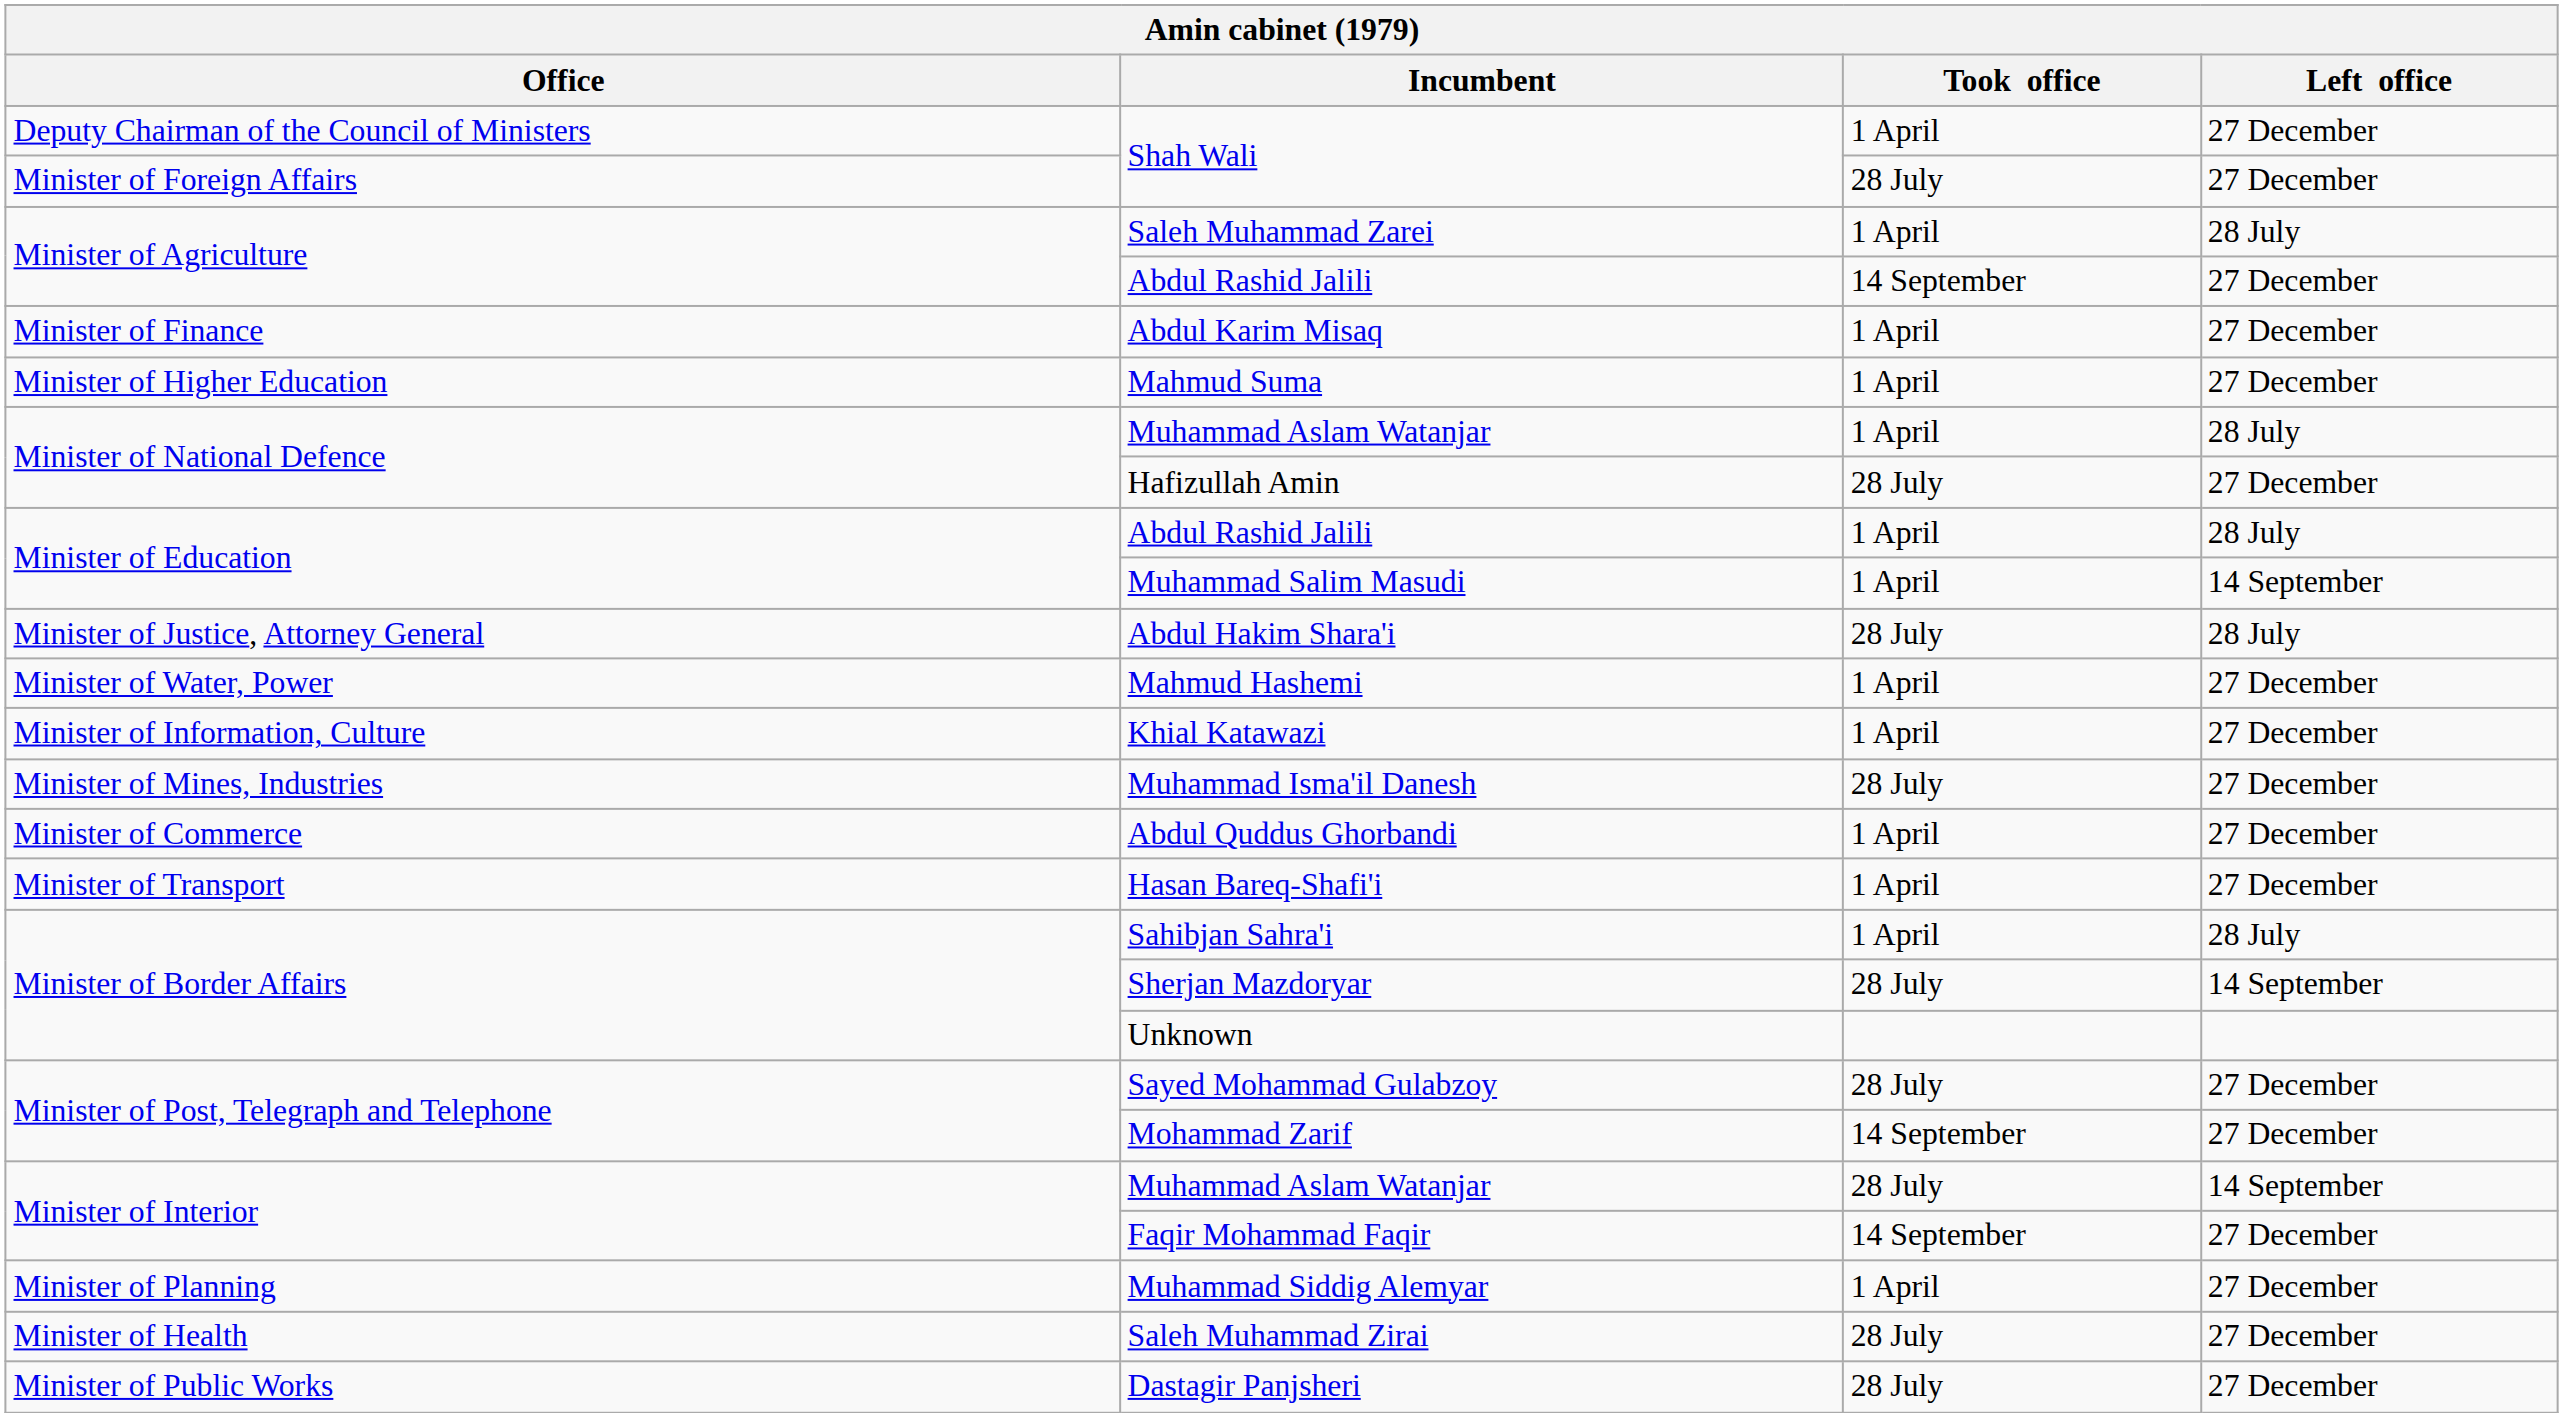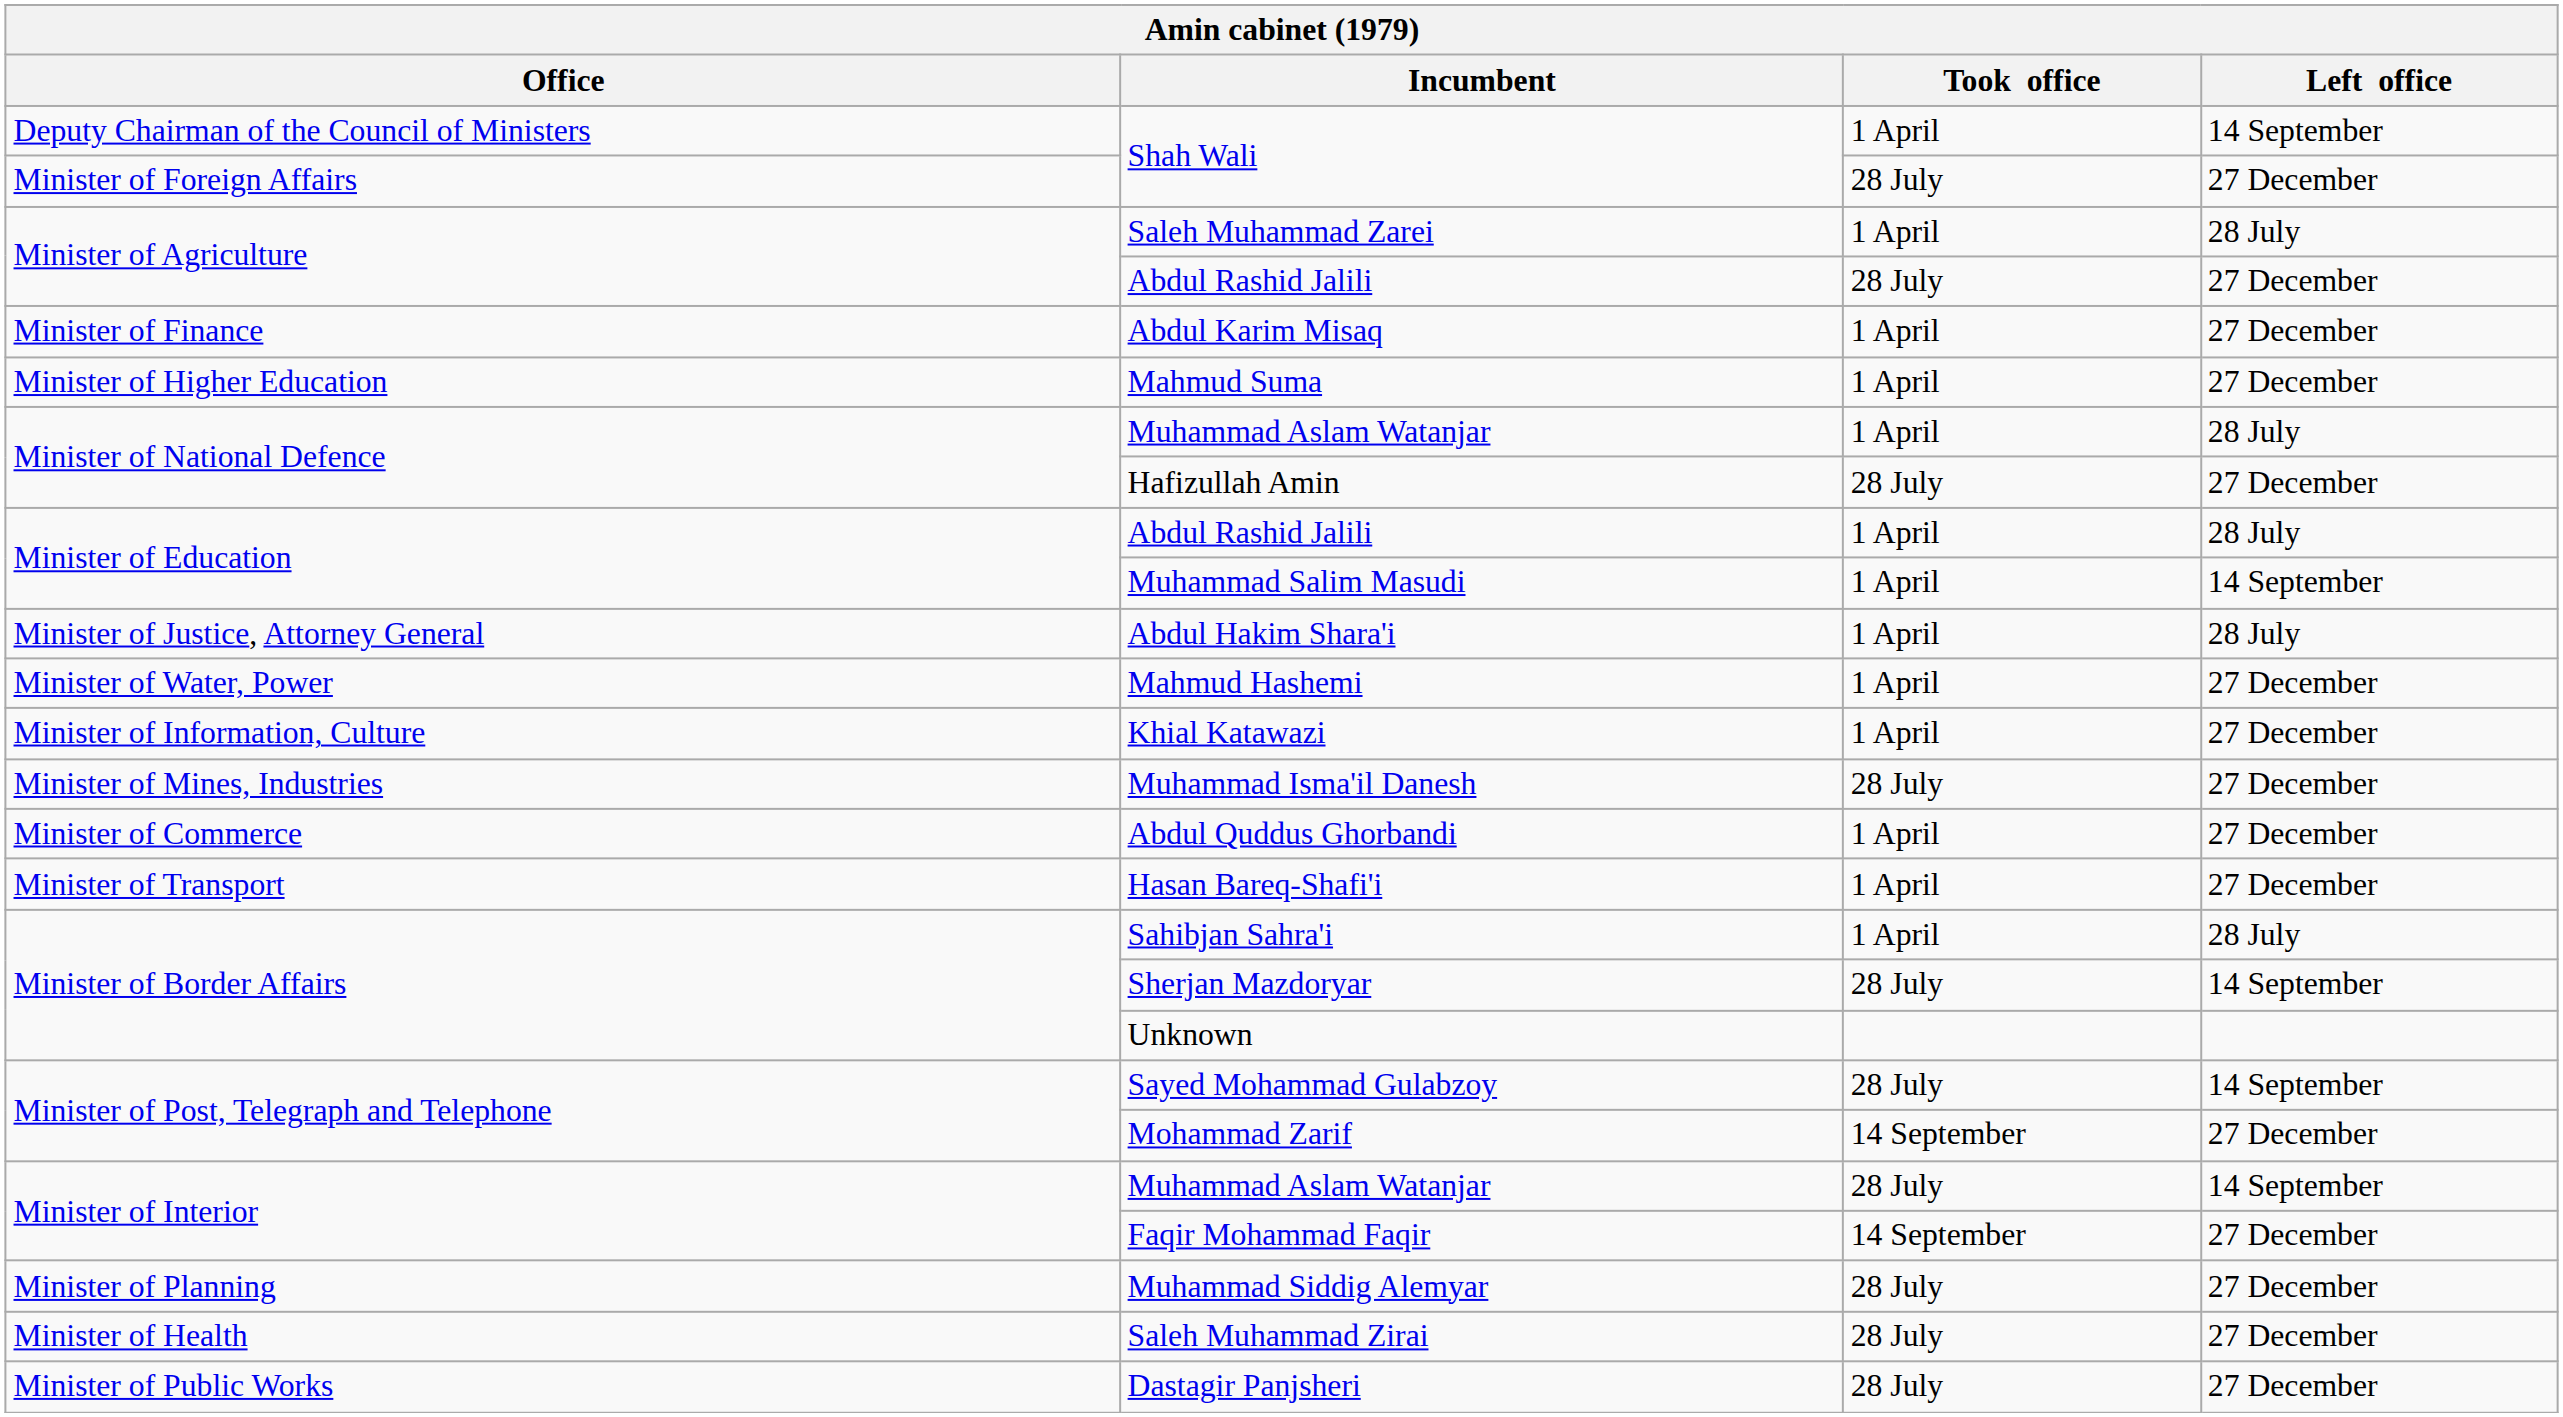Deputy Chairman of the Council of Ministers / Shah Wali | Left office: 27 December -> 14 September
Minister of Agriculture / Abdul Rashid Jalili | Took office: 14 September -> 28 July
Abdul Hakim Shara'i | Took office: 28 July -> 1 April
Sayed Mohammad Gulabzoy | Left office: 27 December -> 14 September
Muhammad Siddig Alemyar | Took office: 1 April -> 28 July
